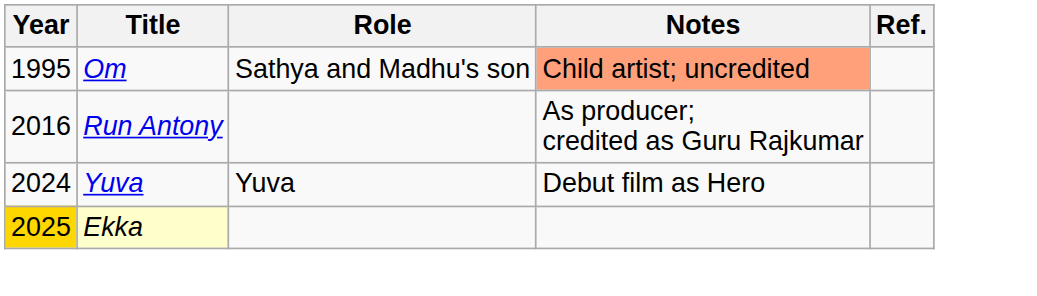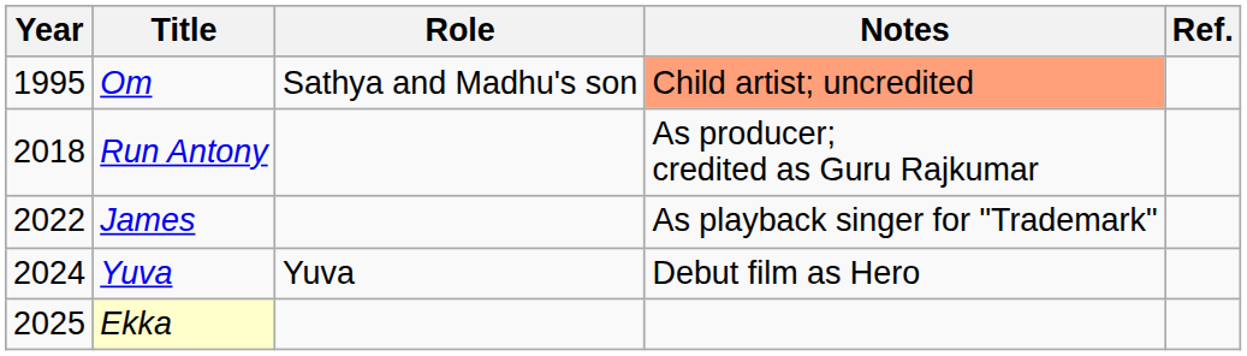Run Antony | Year: 2016 -> 2018
+ row: 2022 | James | As playback singer for "Trademark"
Ekka | Year: gold background -> no background
